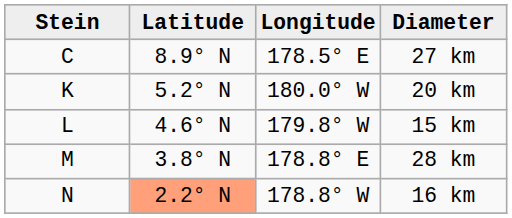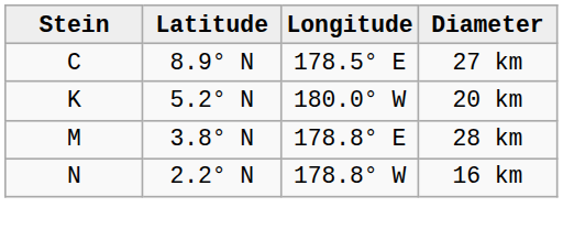- row: L | 4.6° N | 179.8° W | 15 km
16 km | Latitude: lightsalmon background -> no background
